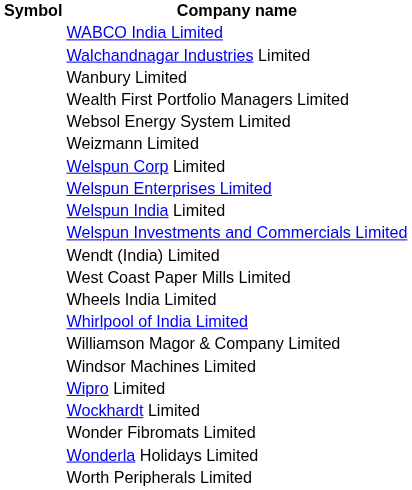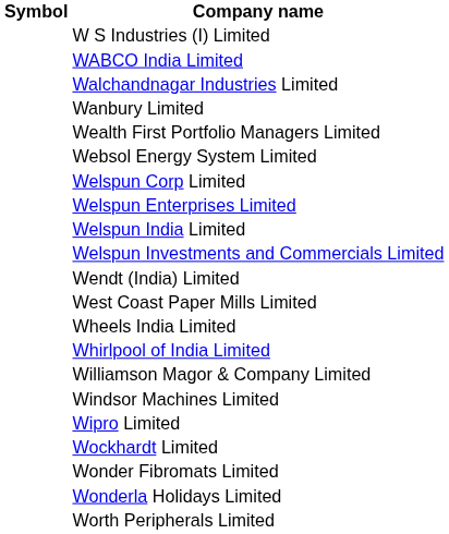+ row: W S Industries (I) Limited
- row: Weizmann Limited
